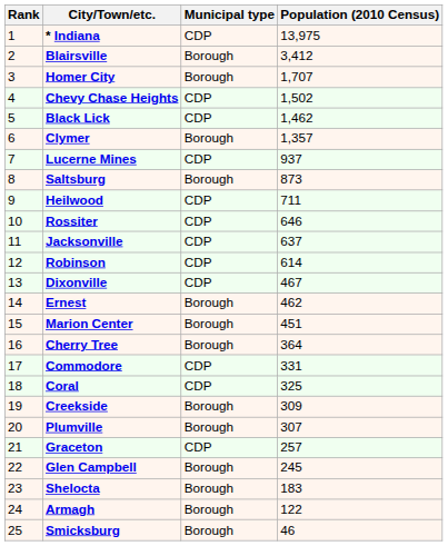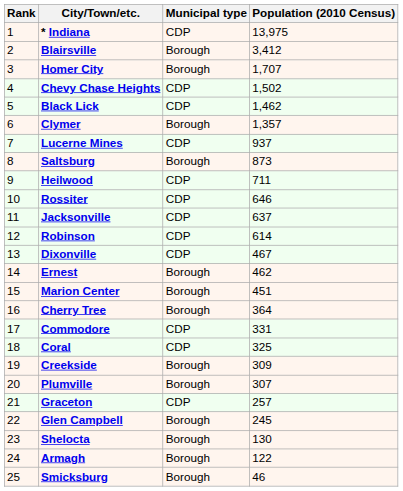Shelocta | Population (2010 Census): 183 -> 130
